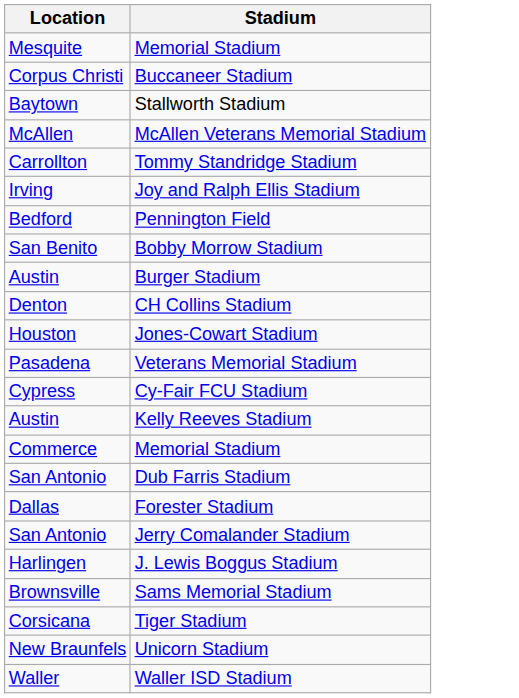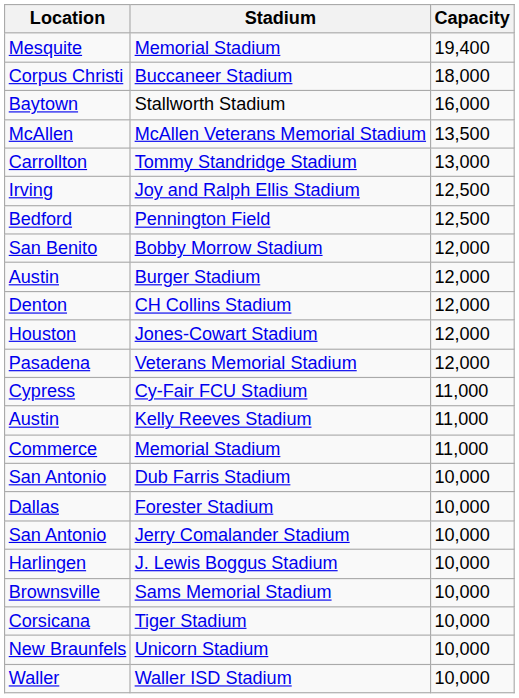+ column: Capacity | 19,400 | 18,000 | 16,000 | 13,500 | 13,000 | 12,500 | 12,500 | 12,000 | 12,000 | 12,000 | 12,000 | 12,000 | 11,000 | 11,000 | 11,000 | 10,000 | 10,000 | 10,000 | 10,000 | 10,000 | 10,000 | 10,000 | 10,000
